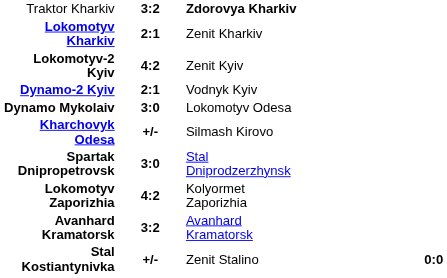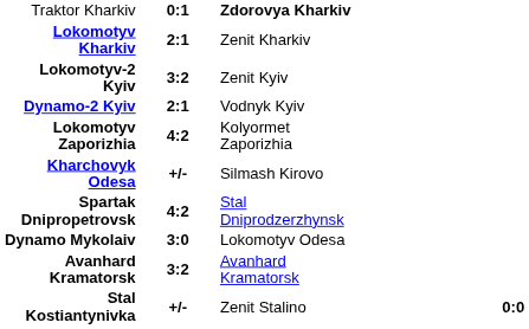Traktor Kharkiv | column 2: 3:2 -> 0:1
Lokomotyv-2 Kyiv | column 2: 4:2 -> 3:2
rows swapped: Dynamo Mykolaiv <-> Lokomotyv Zaporizhia
Spartak Dnipropetrovsk | column 2: 3:0 -> 4:2
